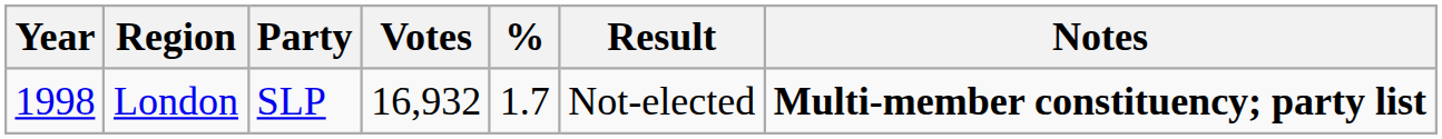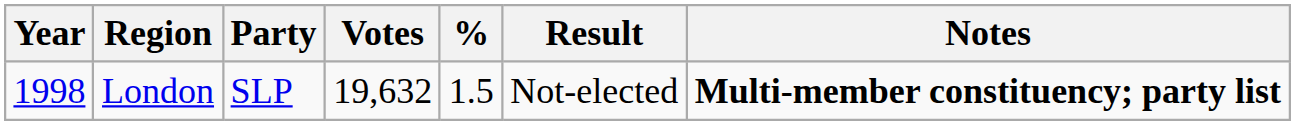London | Votes: 16,932 -> 19,632
London | %: 1.7 -> 1.5
